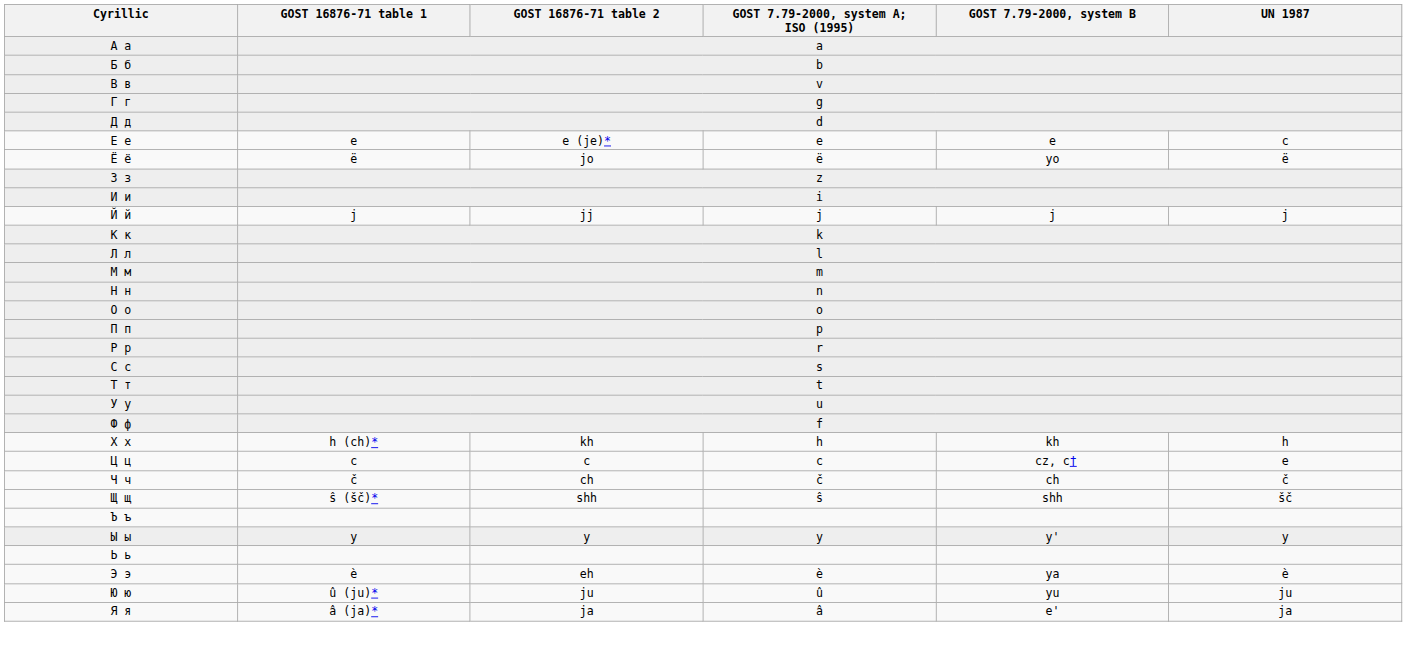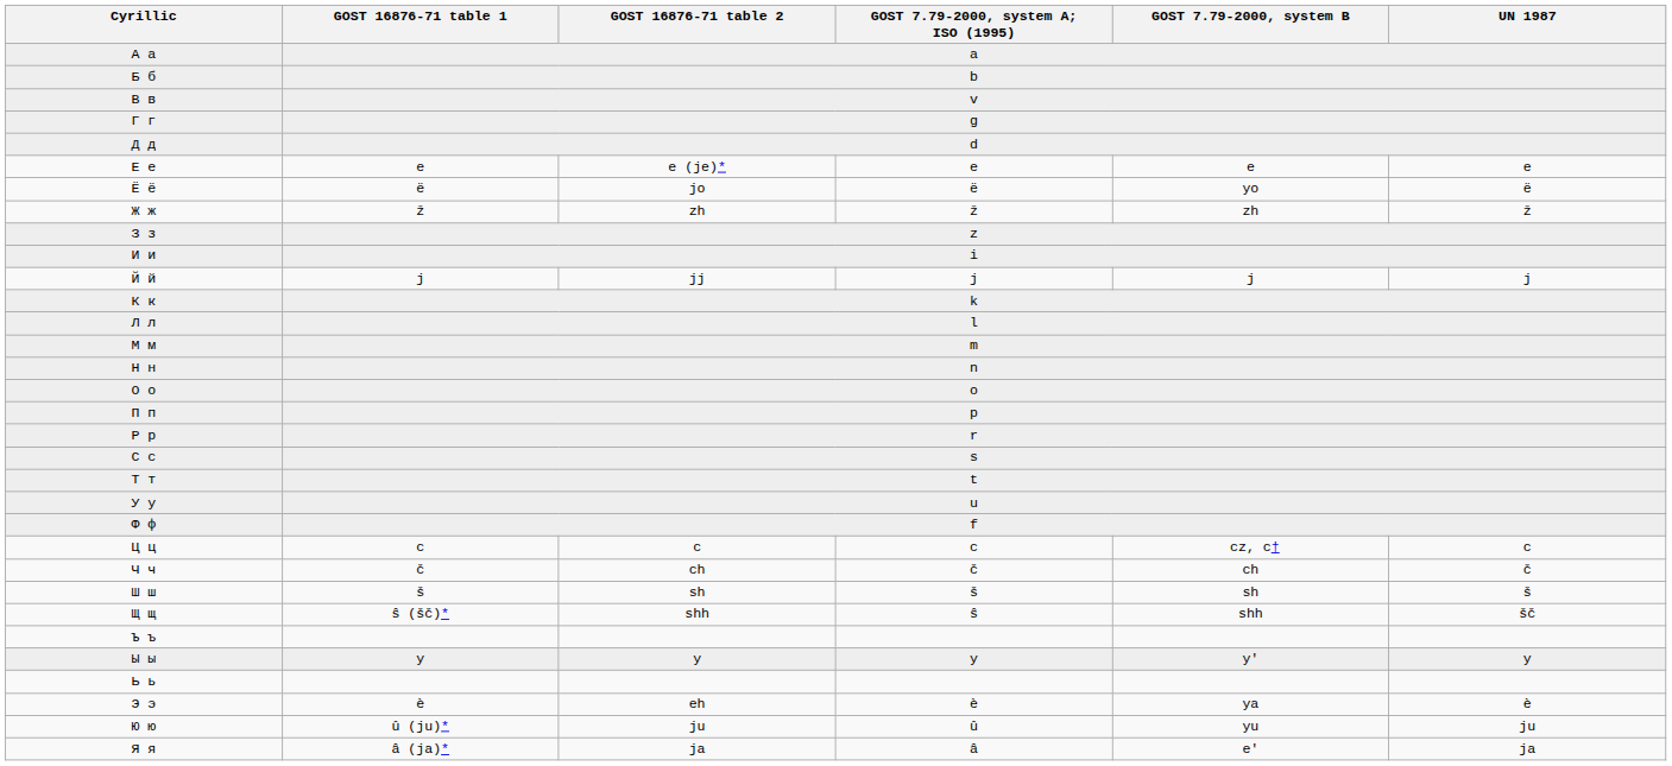Е е | UN 1987: c -> e
+ row: Ж ж | ž | zh | ž | zh | ž
- row: Х х | h (ch)* | kh | h | kh | h
Ц ц | UN 1987: e -> c
+ row: Ш ш | š | sh | š | sh | š
